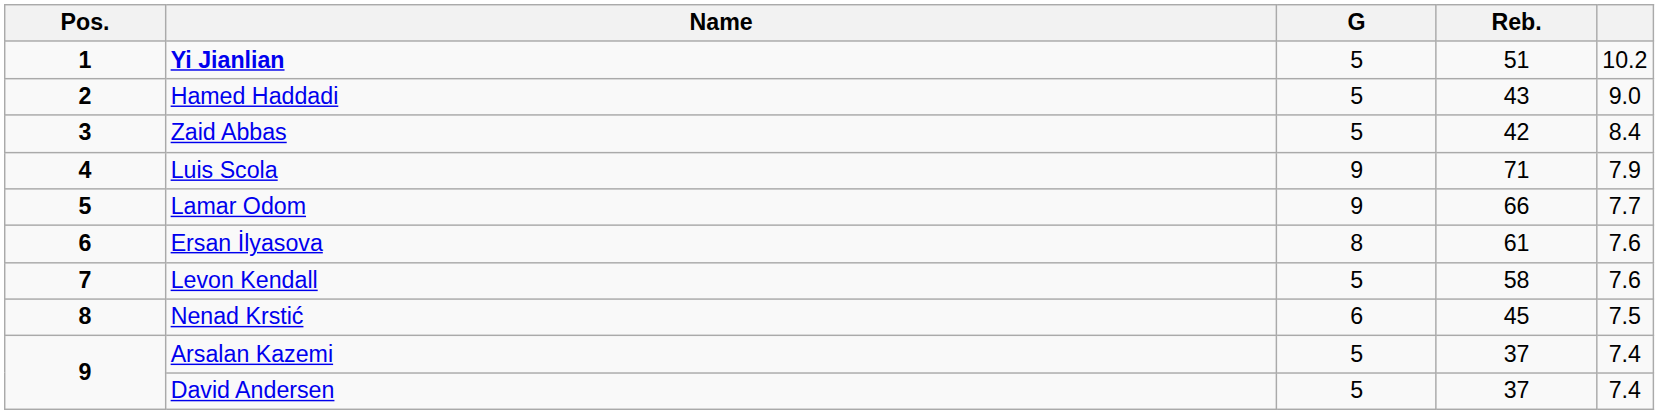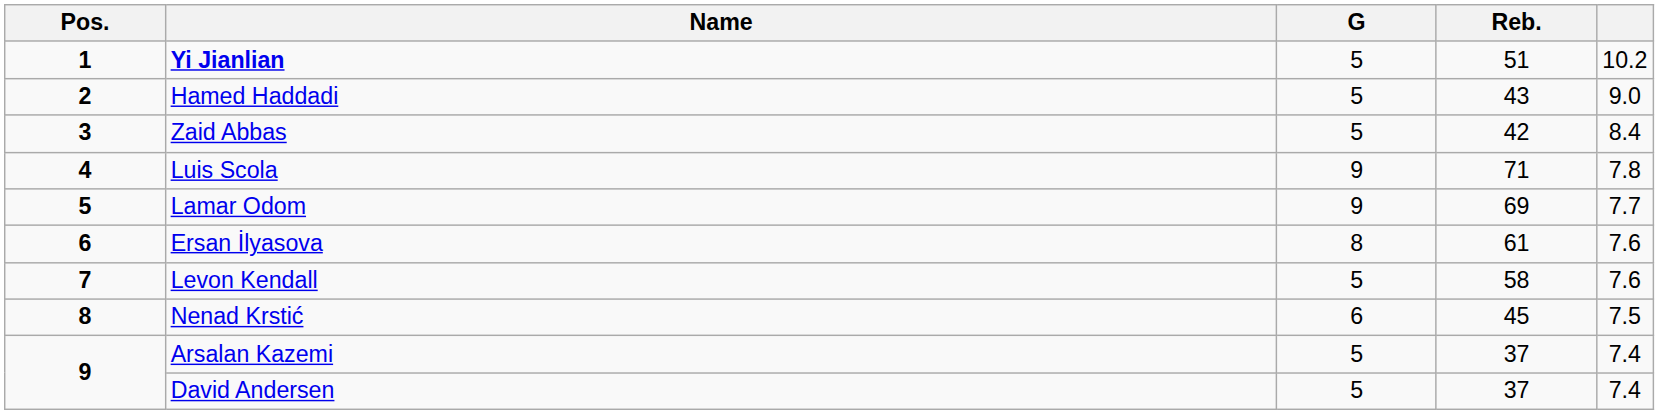Luis Scola | column 5: 7.9 -> 7.8
Lamar Odom | Reb.: 66 -> 69
